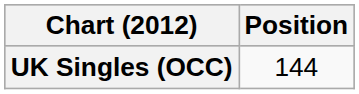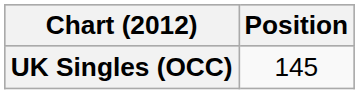UK Singles (OCC) | Position: 144 -> 145
